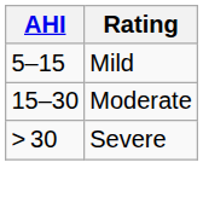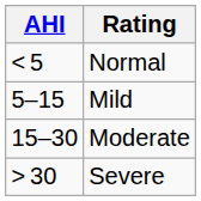+ row: < 5 | Normal
